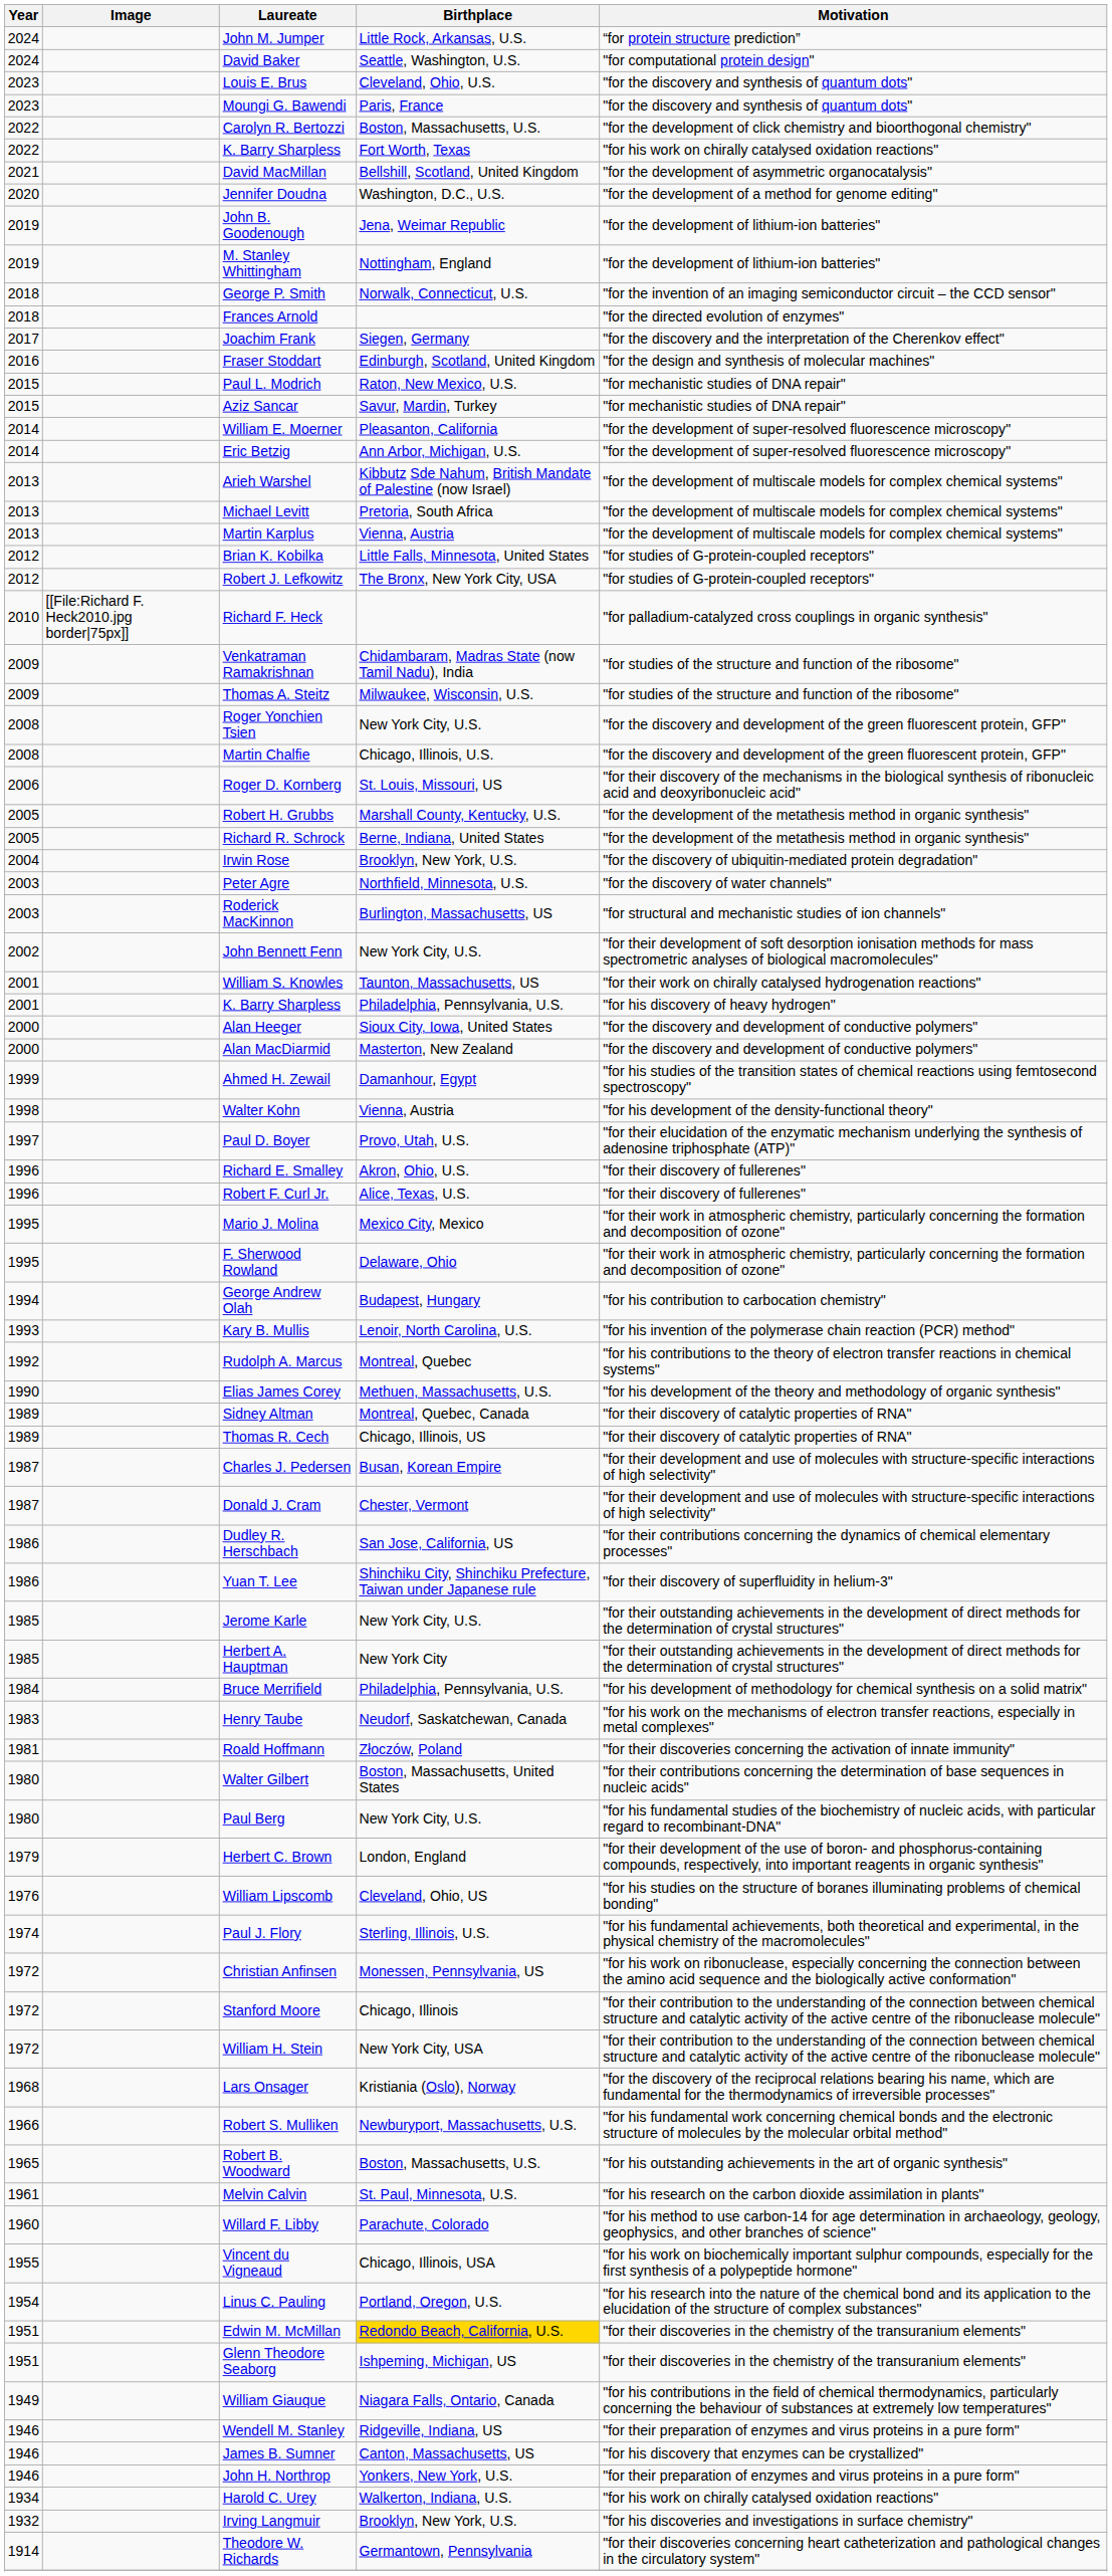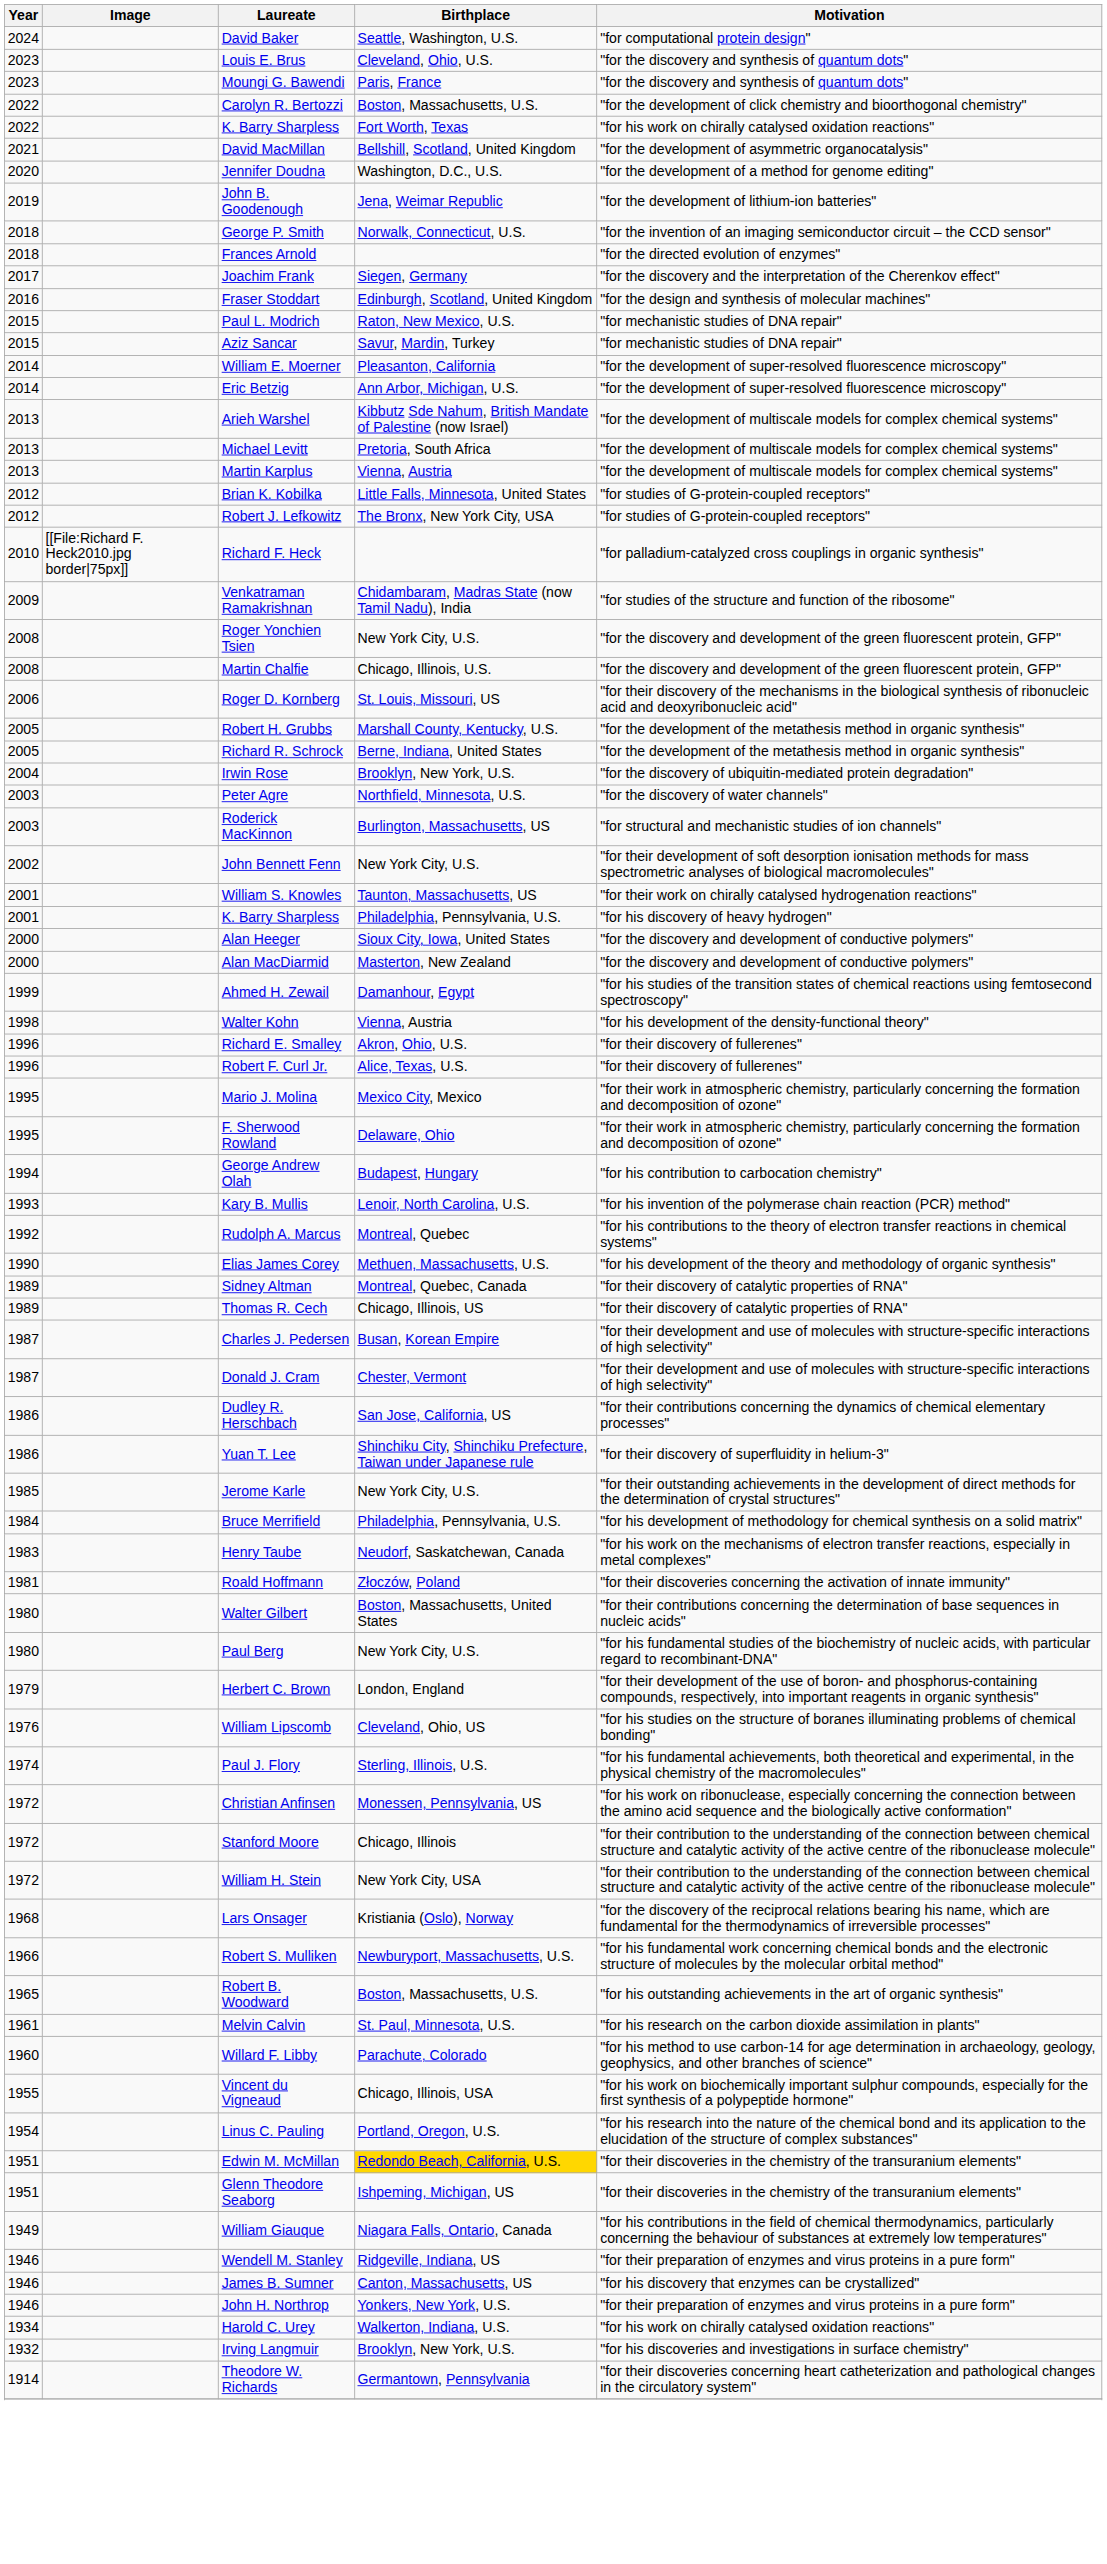- row: 2024 | John M. Jumper | Little Rock, Arkansas, U.S. | “for protein structure prediction”
- row: 2019 | M. Stanley Whittingham | Nottingham, England | "for the development of lithium-ion batteries"
- row: 2009 | Thomas A. Steitz | Milwaukee, Wisconsin, U.S. | "for studies of the structure and function of the ribosome"
- row: 1997 | Paul D. Boyer | Provo, Utah, U.S. | "for their elucidation of the enzymatic mechanism underlying the synthesis of adenosine triphosphate (ATP)"
- row: 1985 | Herbert A. Hauptman | New York City | "for their outstanding achievements in the development of direct methods for the determination of crystal structures"
